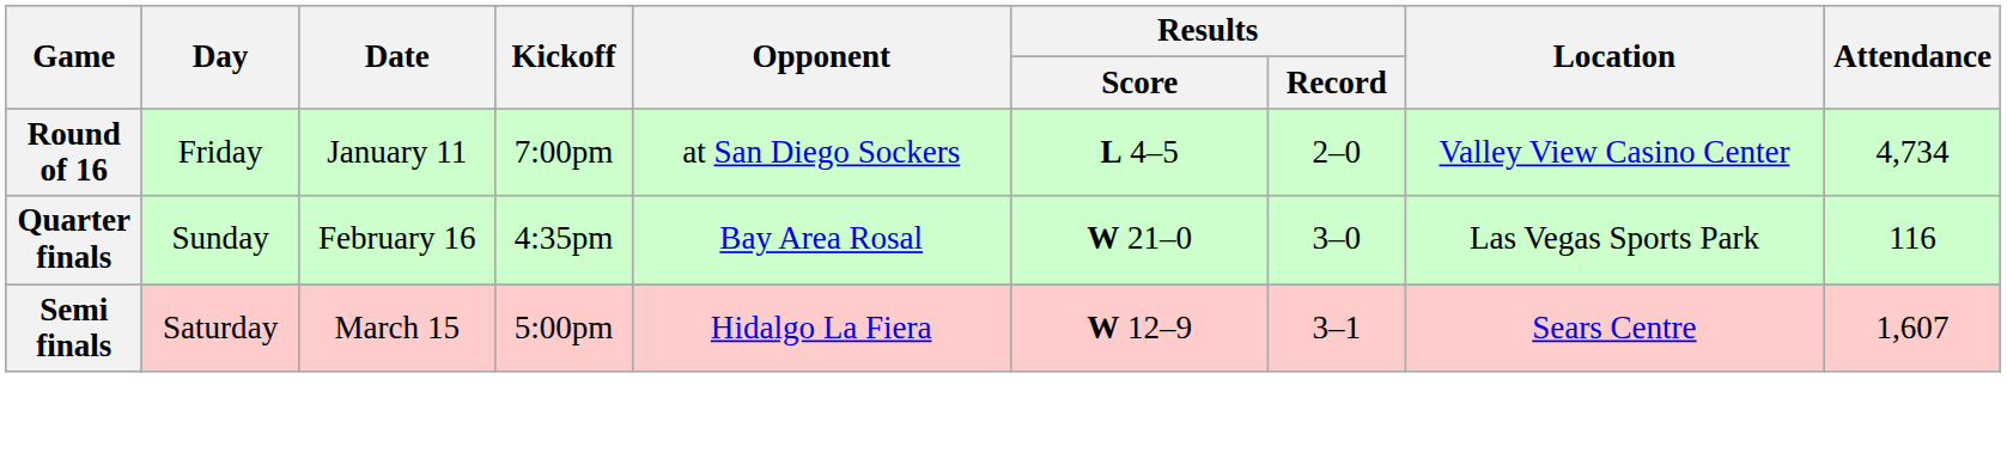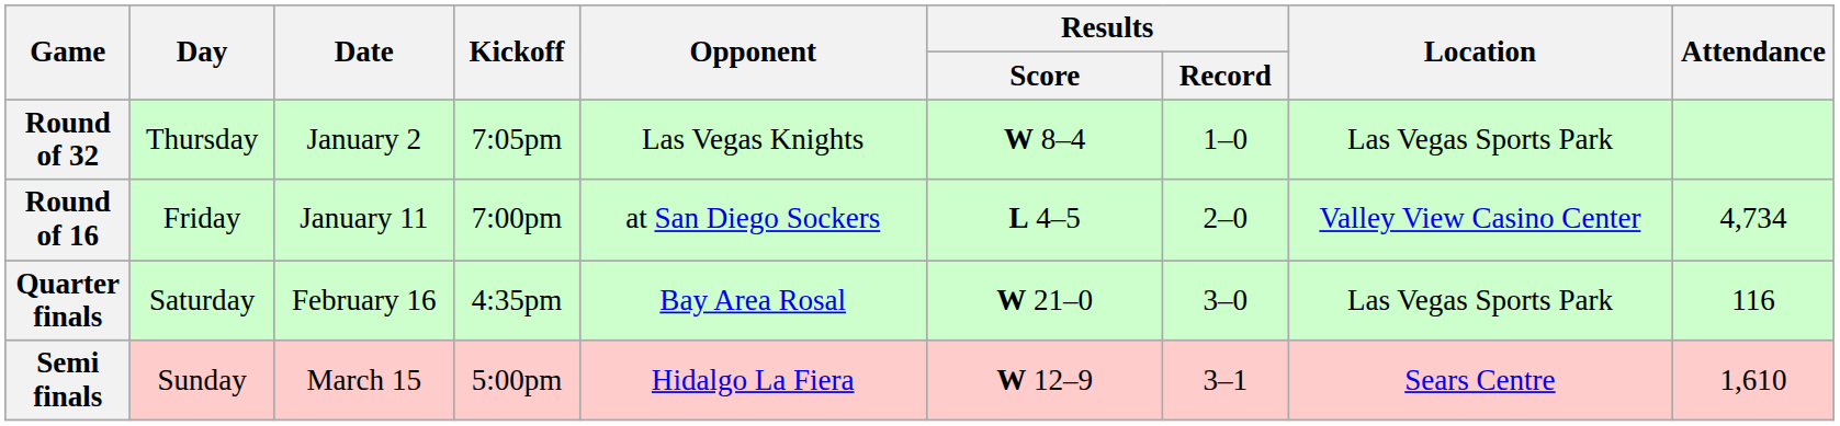+ row: Round of 32 | Thursday | January 2 | 7:05pm | Las Vegas Knights | W 8–4 | 1–0 | Las Vegas Sports Park
Quarter finals | Day: Sunday -> Saturday
Semi finals | Day: Saturday -> Sunday
Semi finals | Attendance: 1,607 -> 1,610
